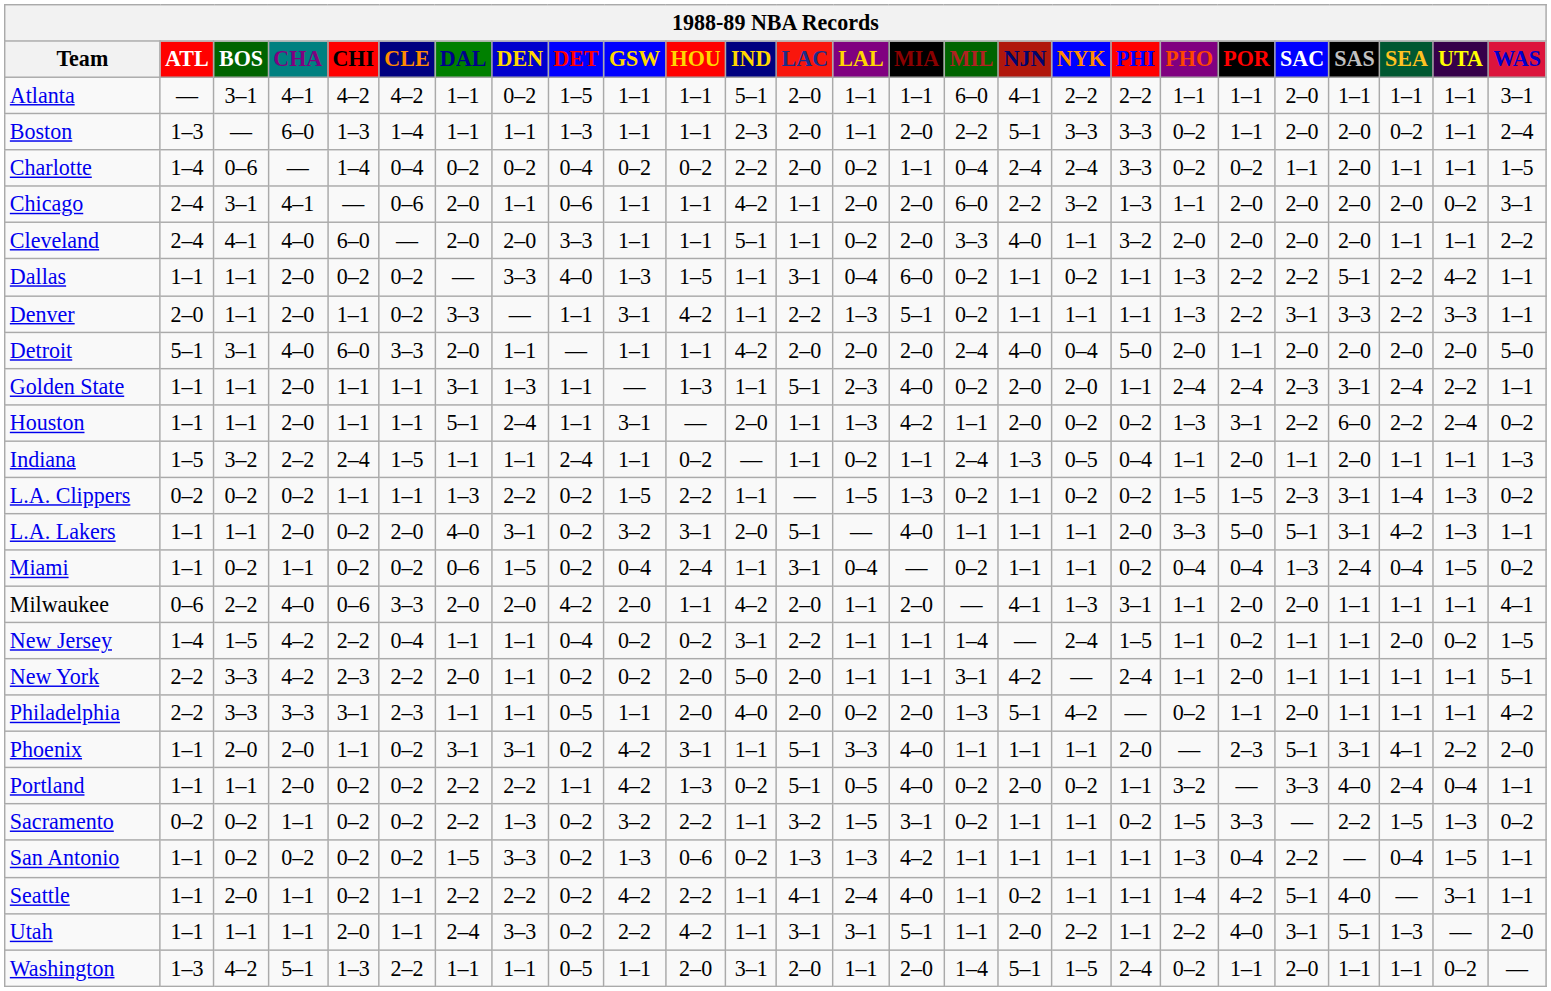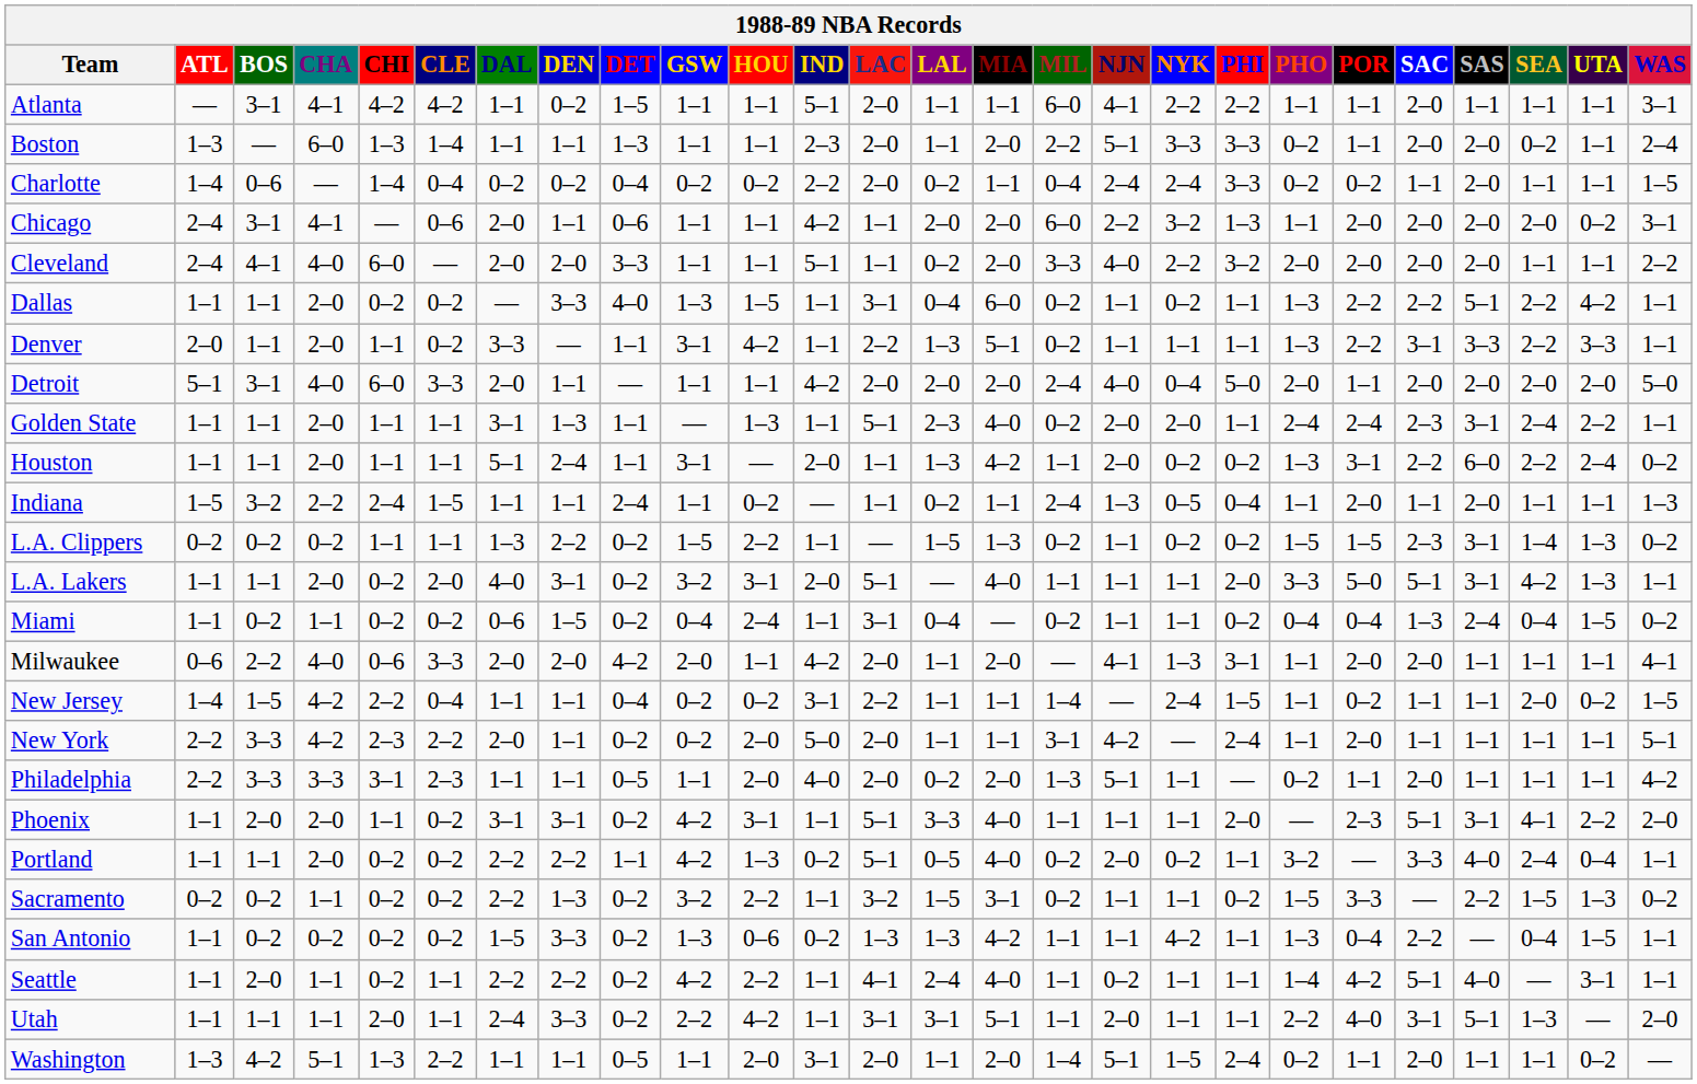Cleveland | NYK: 1–1 -> 2–2
Philadelphia | NYK: 4–2 -> 1–1
San Antonio | NYK: 1–1 -> 4–2
Utah | NYK: 2–2 -> 1–1
